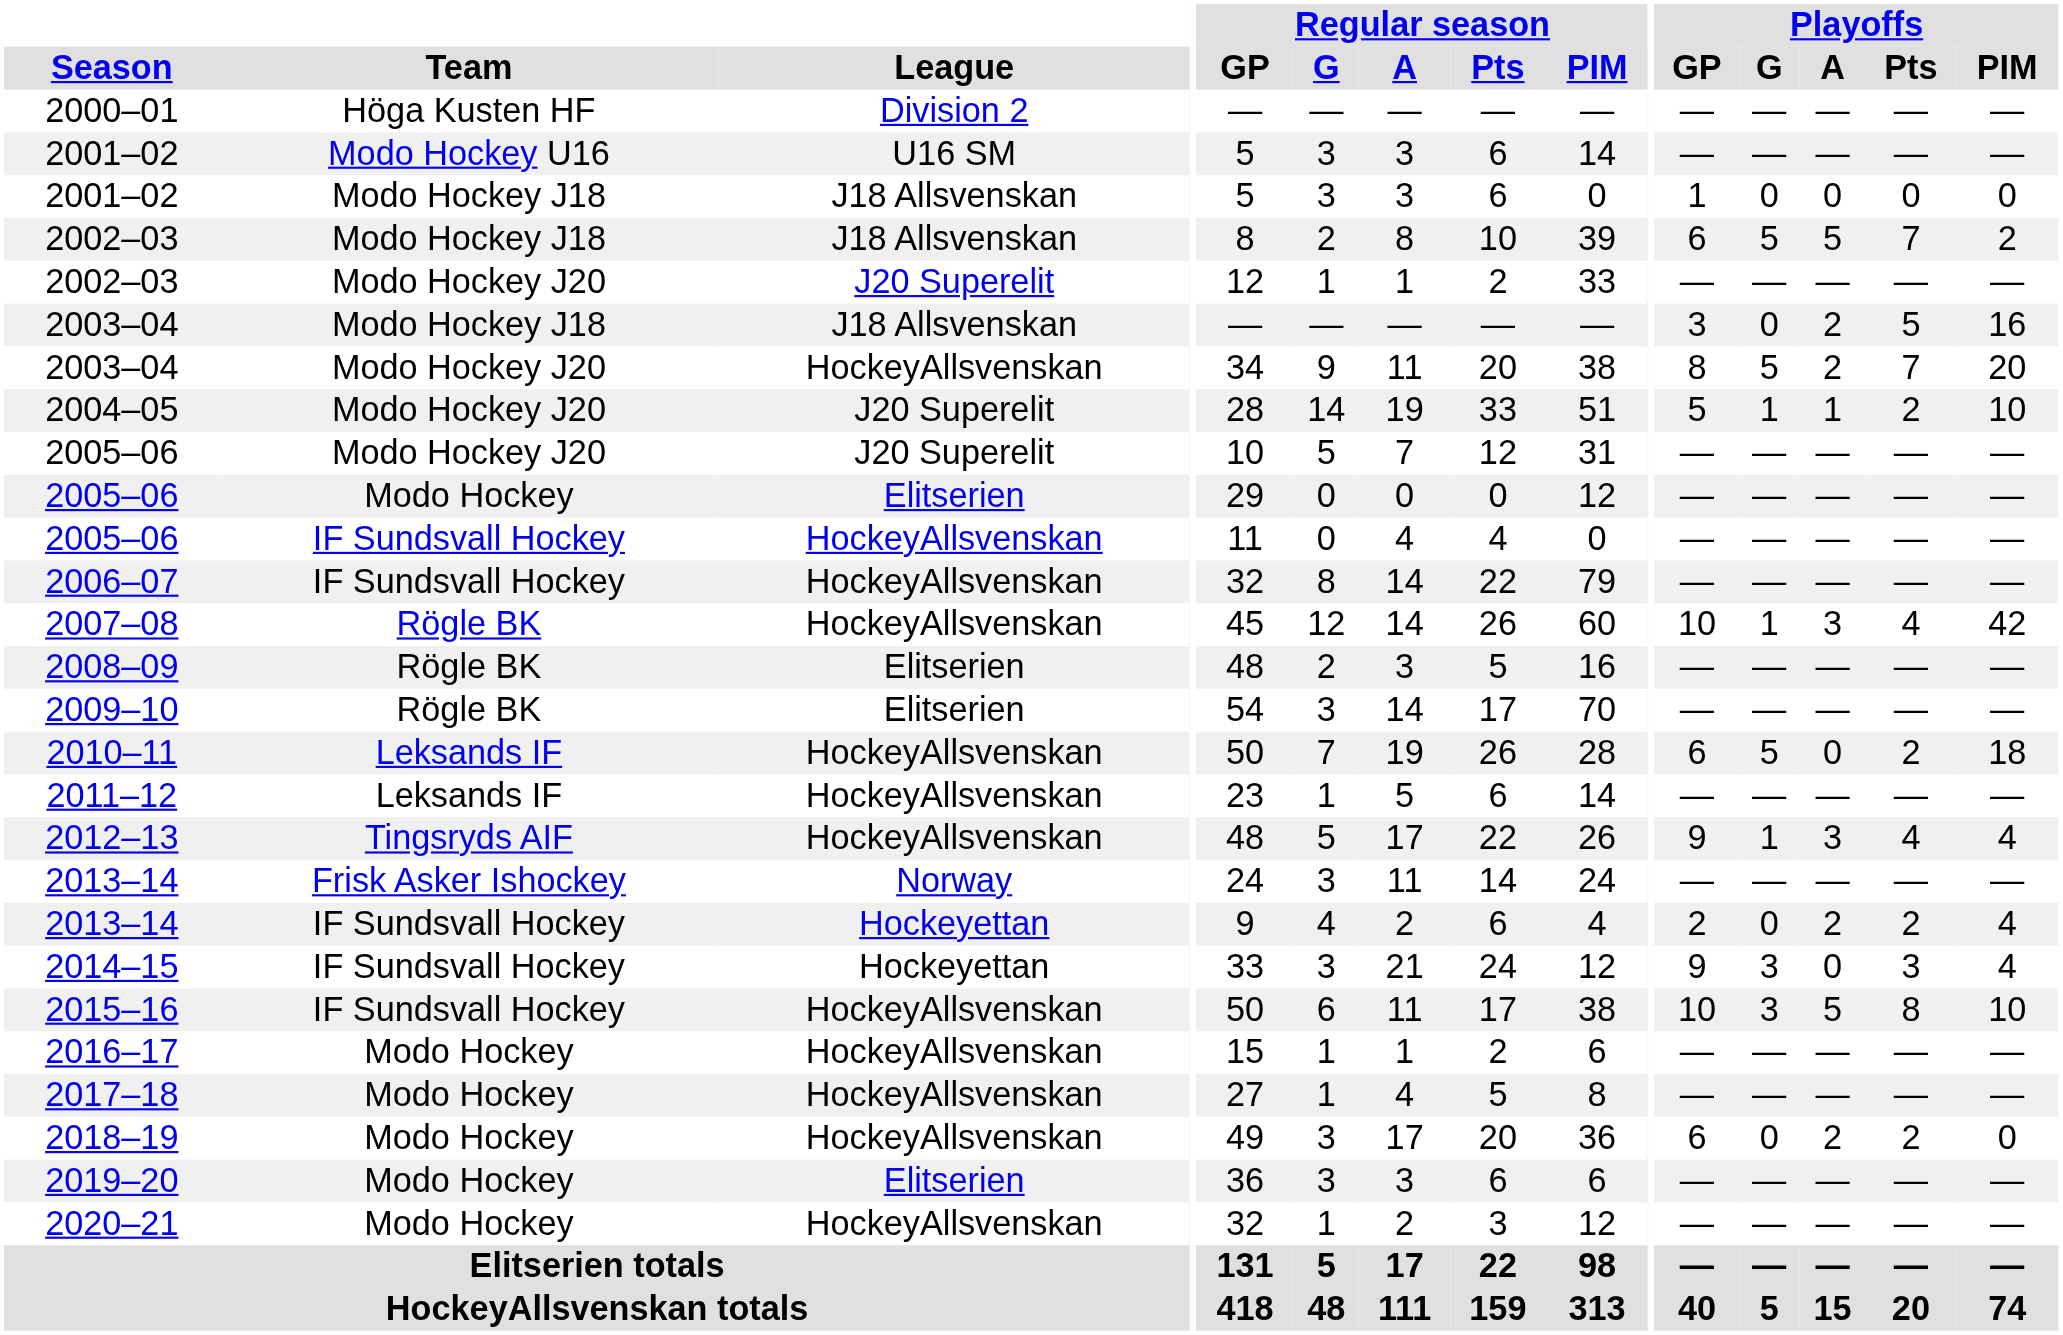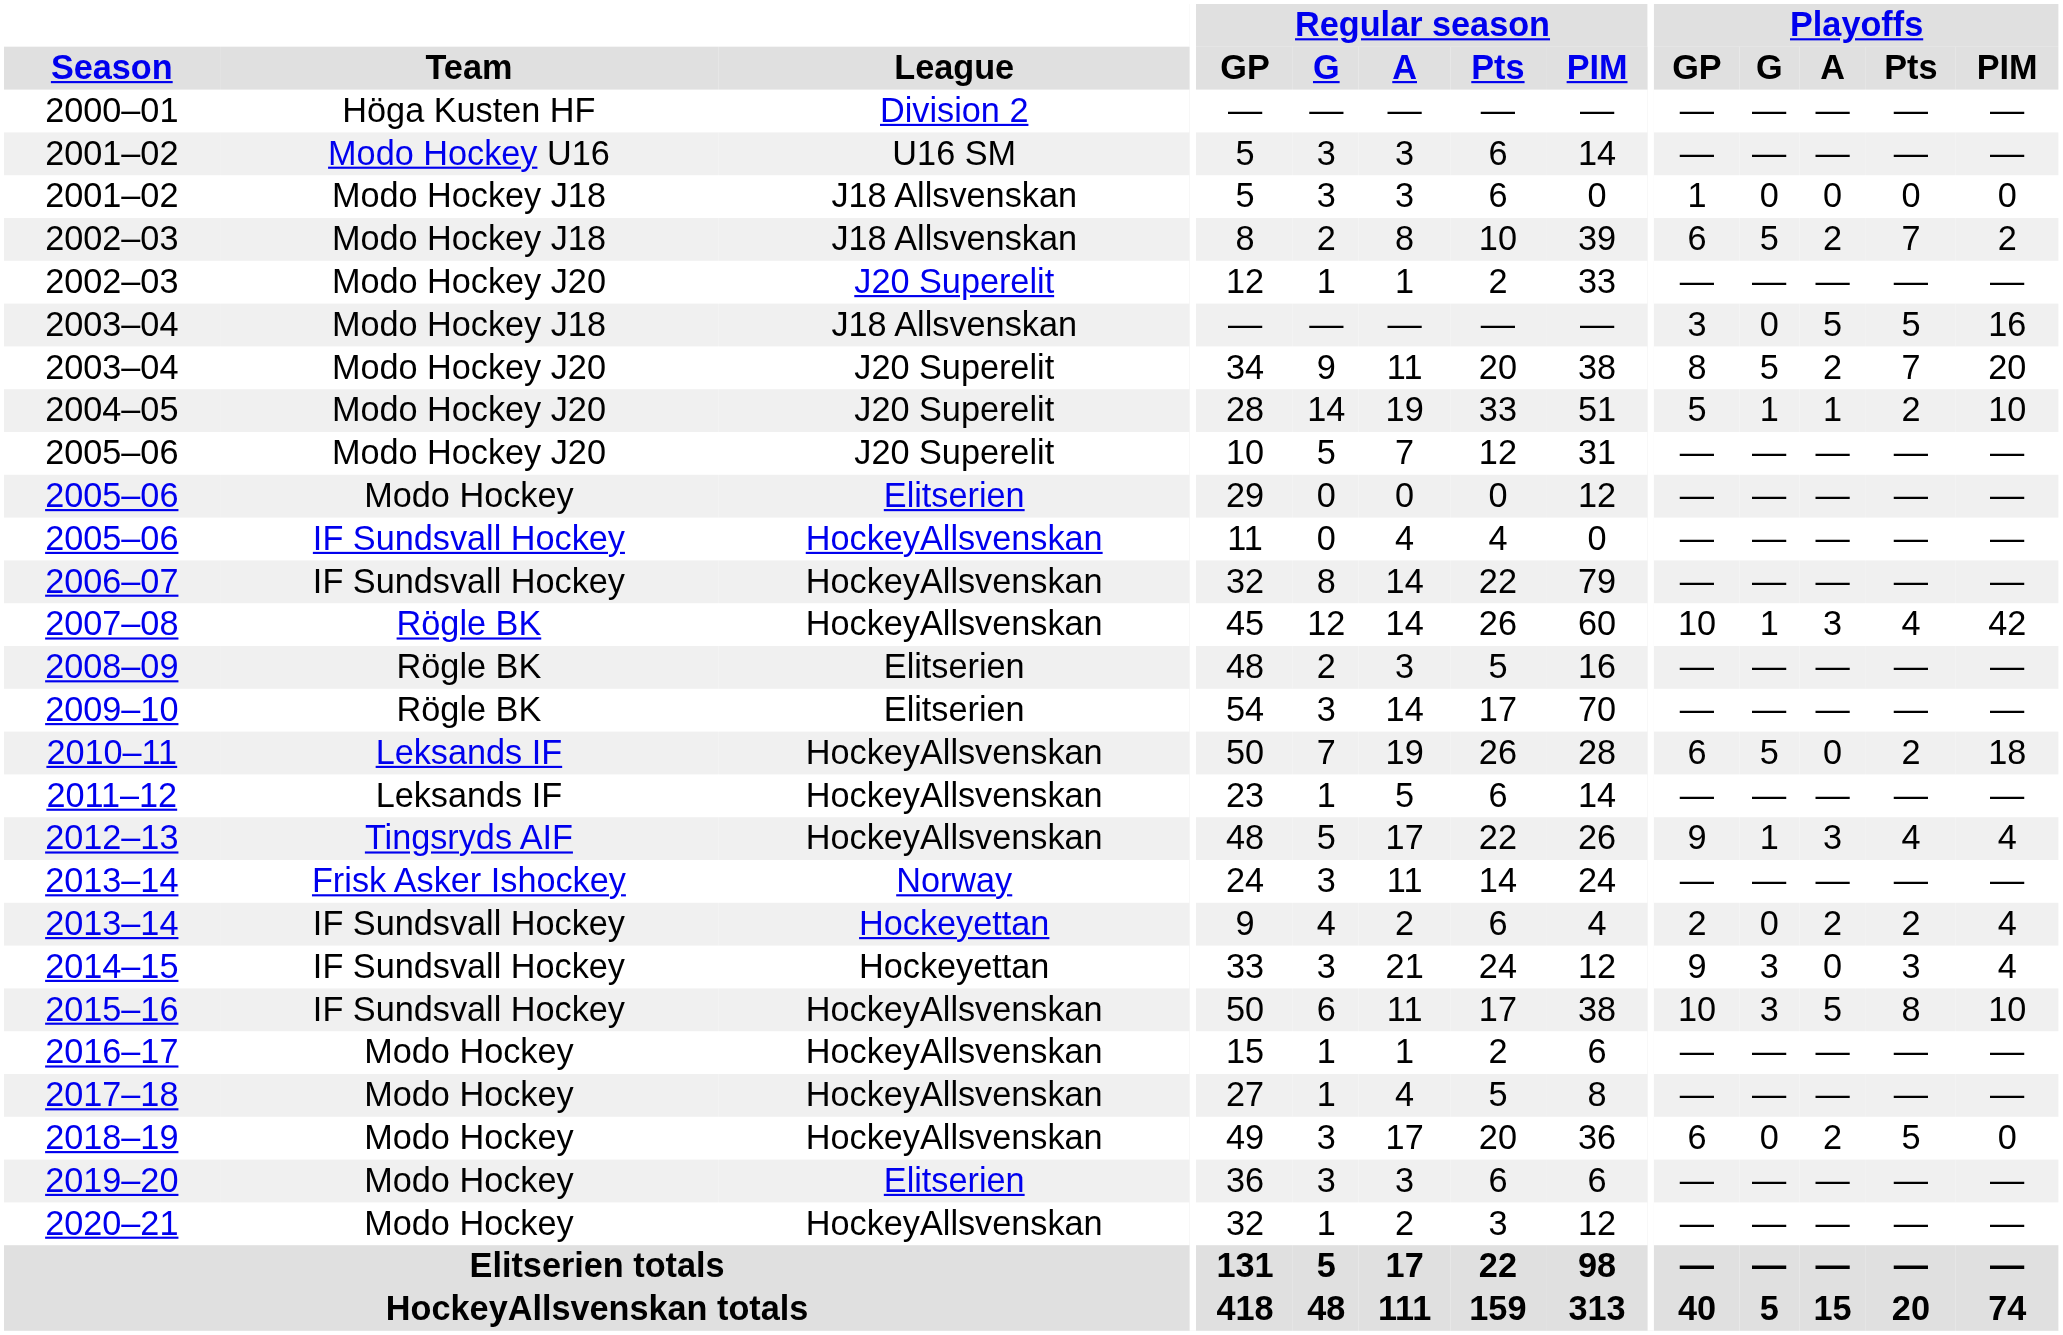2002–03 / Modo Hockey J18 | Playoffs / A: 5 -> 2
2003–04 / Modo Hockey J18 | Playoffs / A: 2 -> 5
2003–04 / Modo Hockey J20 | League: HockeyAllsvenskan -> J20 Superelit
2018–19 | Playoffs / Pts: 2 -> 5
